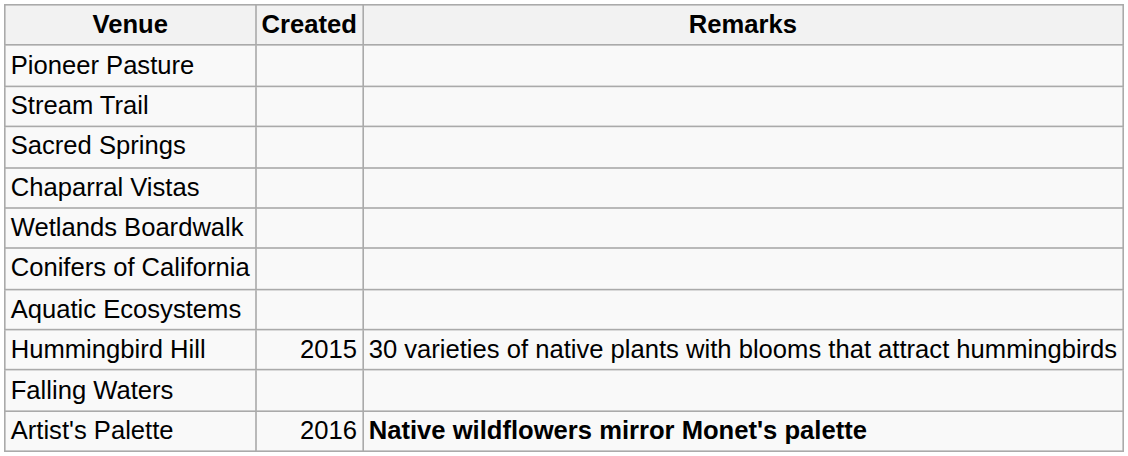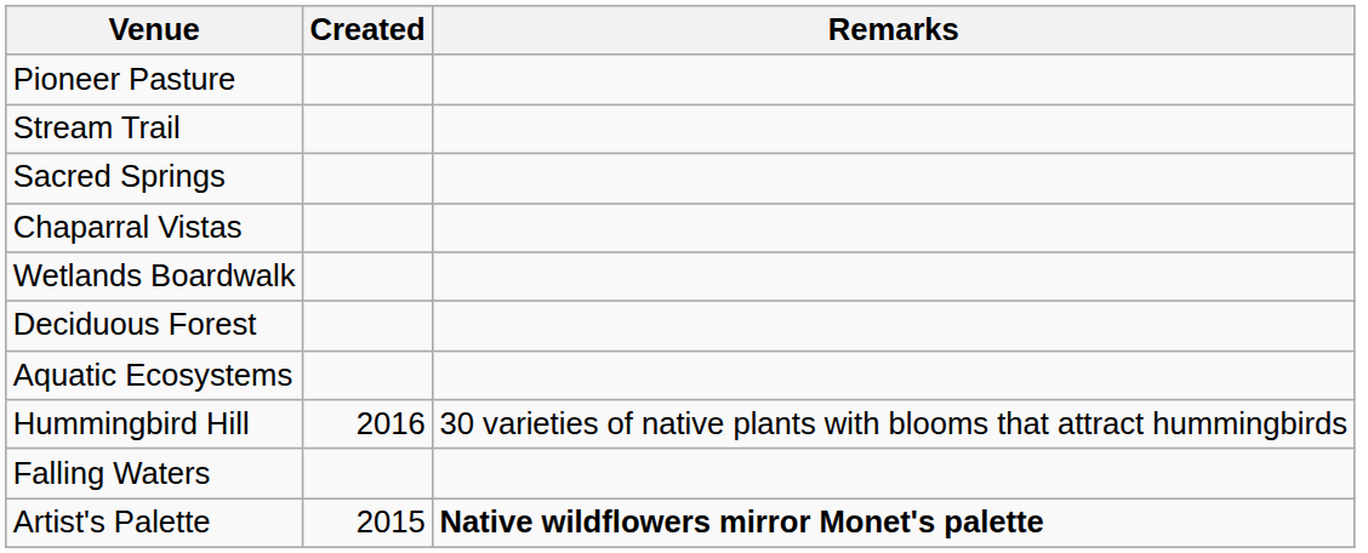- row: Conifers of California
+ row: Deciduous Forest
Hummingbird Hill | Created: 2015 -> 2016
Artist's Palette | Created: 2016 -> 2015
